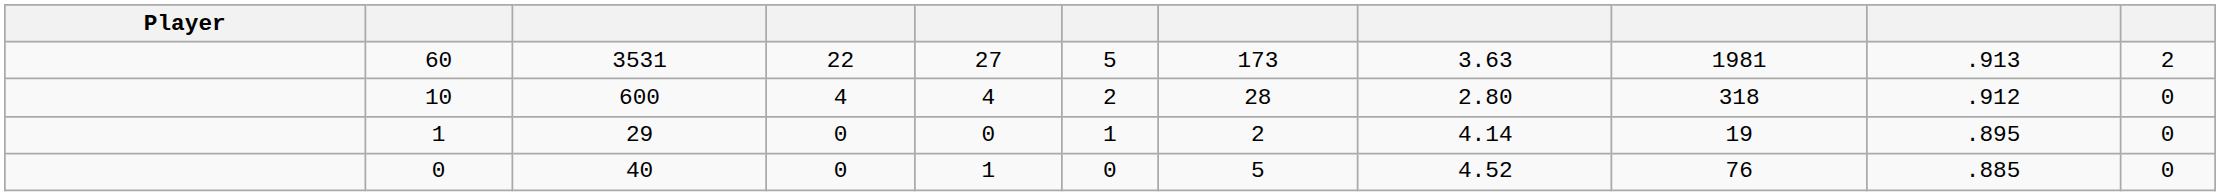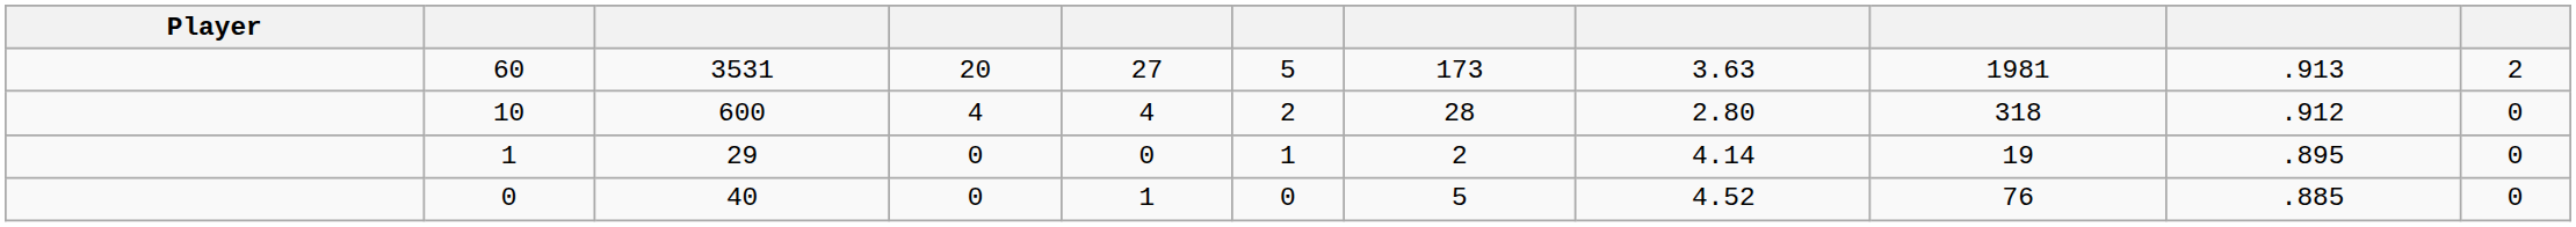3531 | column 4: 22 -> 20
